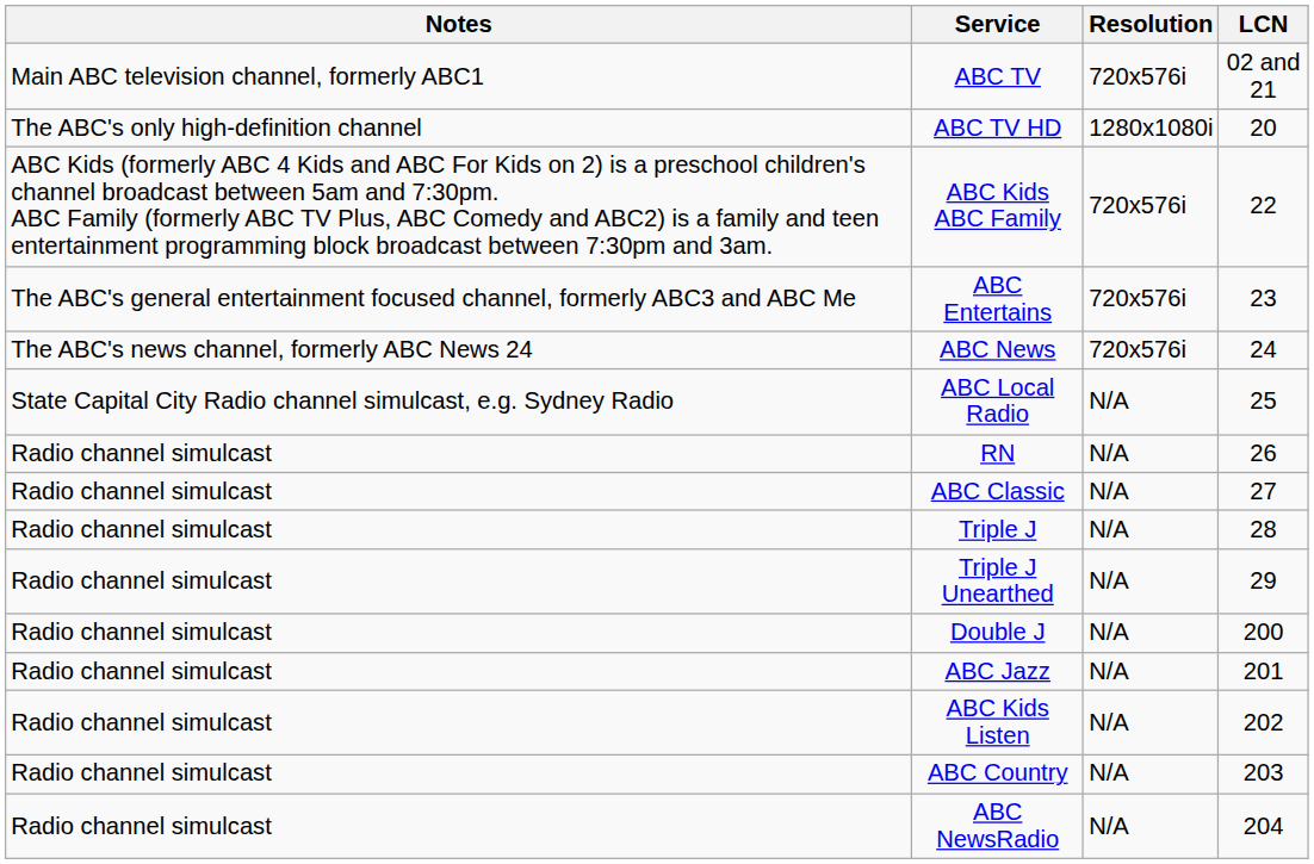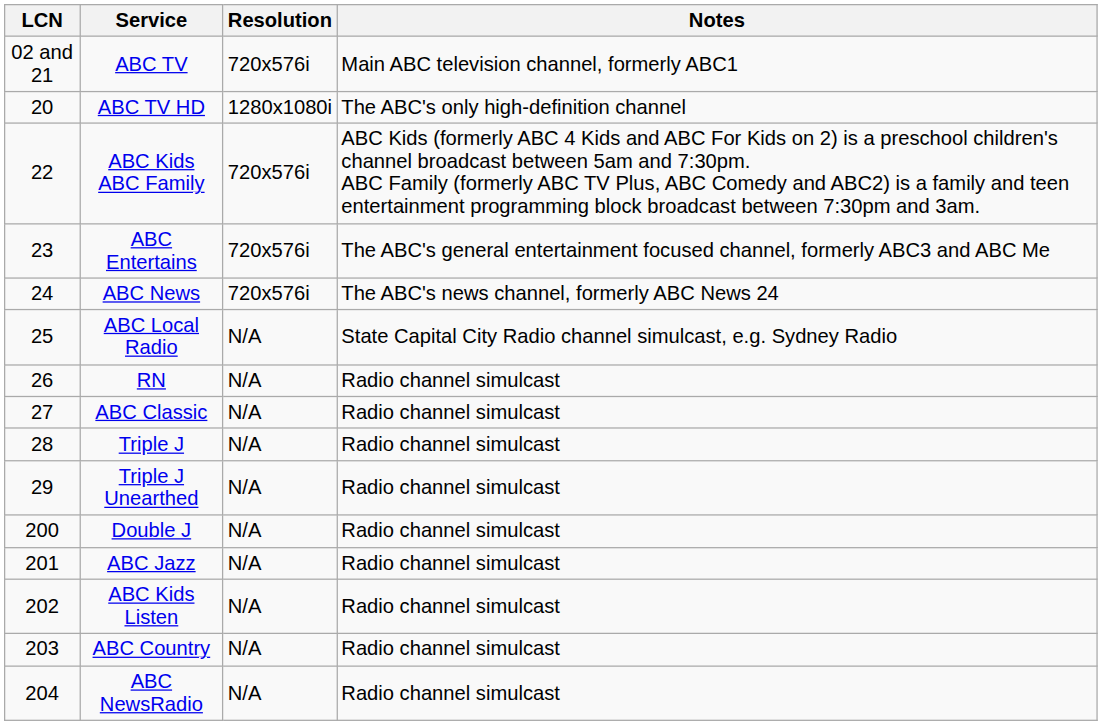columns swapped: LCN <-> Notes
